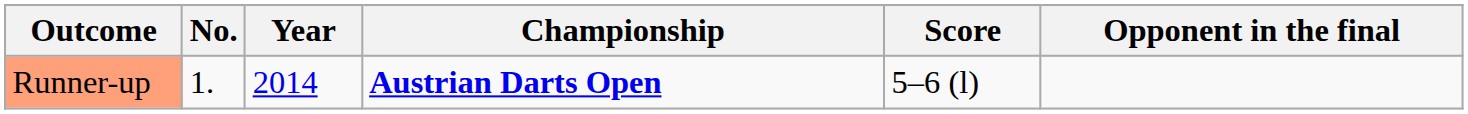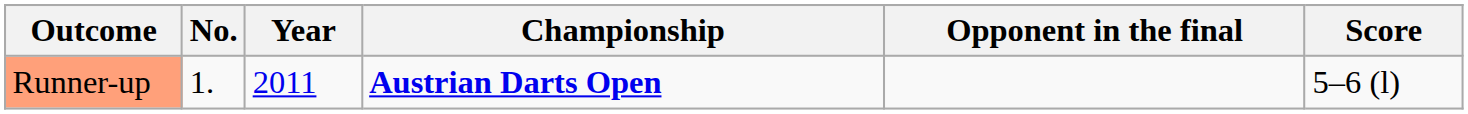columns swapped: Opponent in the final <-> Score
Runner-up | Year: 2014 -> 2011
